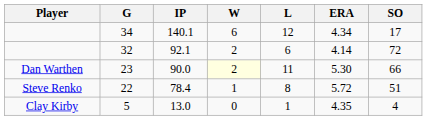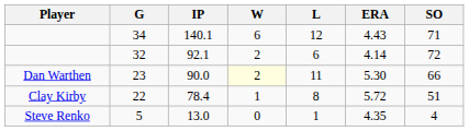34 | ERA: 4.34 -> 4.43
34 | SO: 17 -> 71
22 | Player: Steve Renko -> Clay Kirby
5 | Player: Clay Kirby -> Steve Renko
